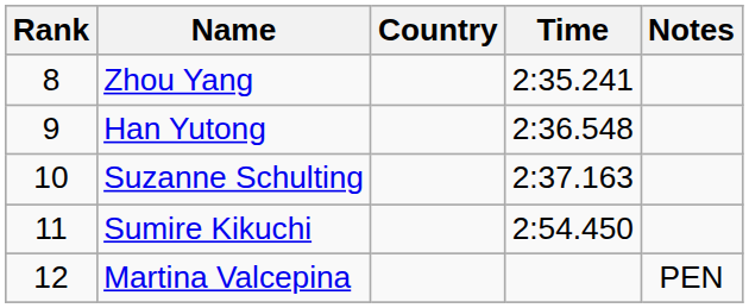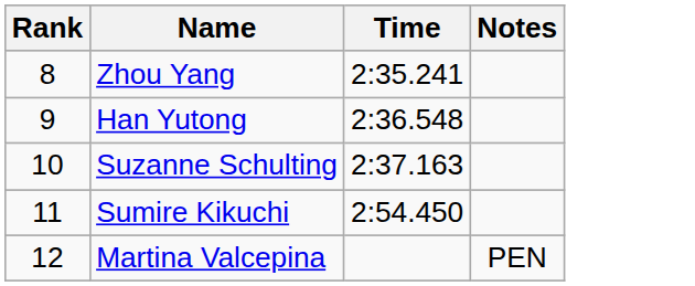- column: Country
